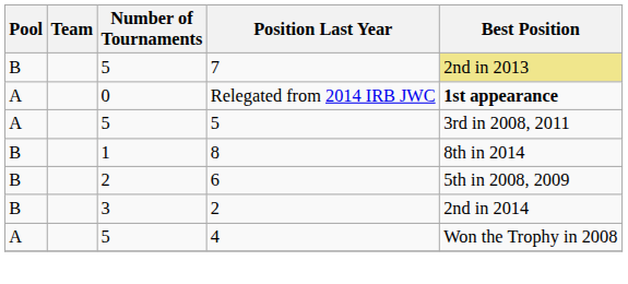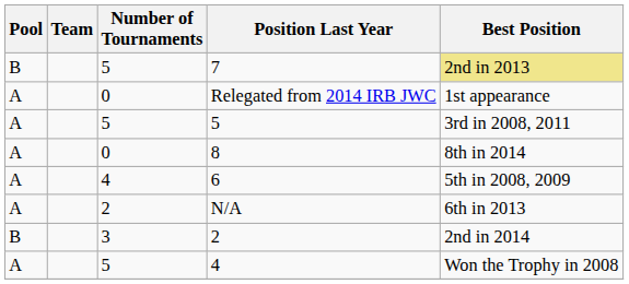Relegated from 2014 IRB JWC | Best Position: bold -> normal
8 | Pool: B -> A
8 | Number of Tournaments: 1 -> 0
6 | Pool: B -> A
6 | Number of Tournaments: 2 -> 4
+ row: A | 2 | N/A | 6th in 2013
